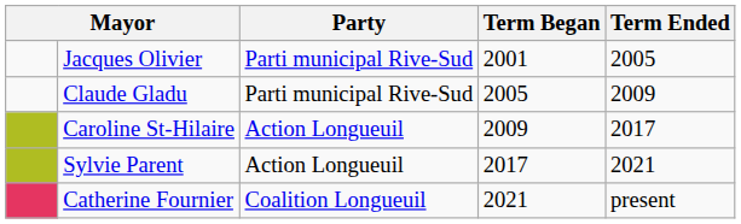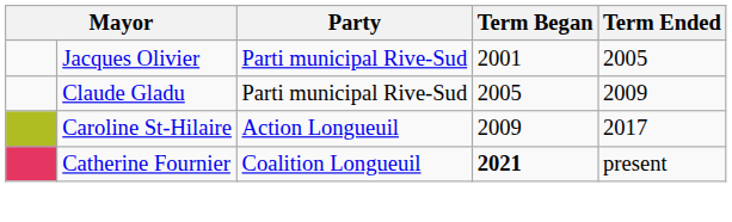- row: Sylvie Parent | Action Longueuil | 2017 | 2021
Catherine Fournier | Term Began: normal -> bold
